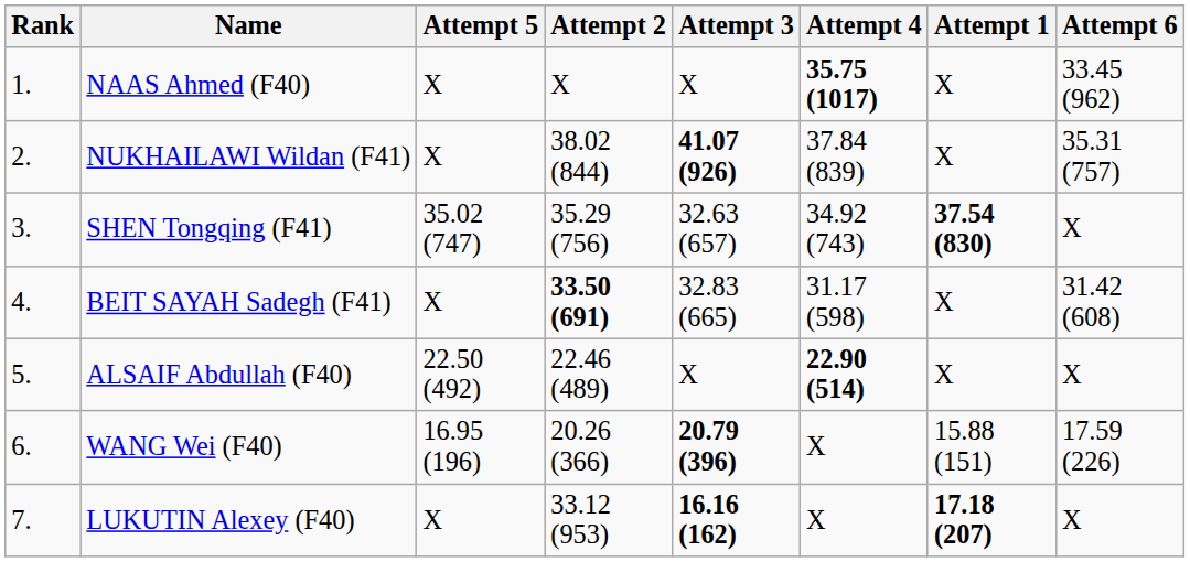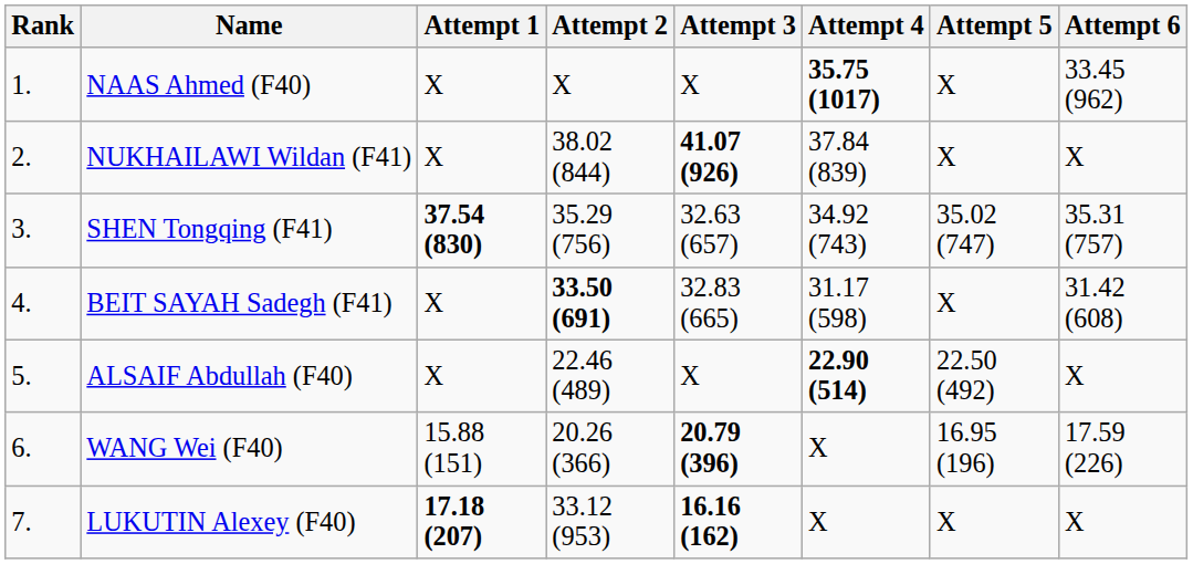columns swapped: Attempt 1 <-> Attempt 5
NUKHAILAWI Wildan (F41) | Attempt 6: 35.31 (757) -> X
SHEN Tongqing (F41) | Attempt 6: X -> 35.31 (757)
